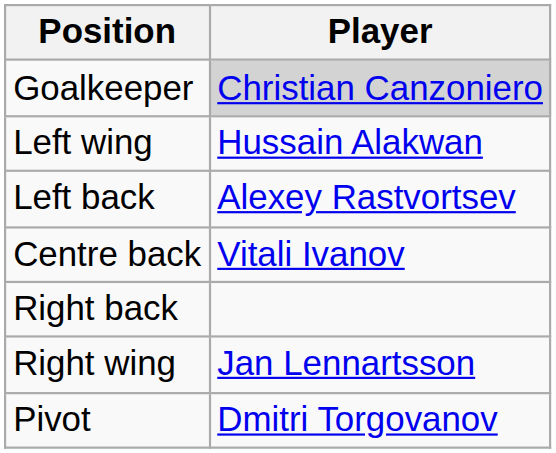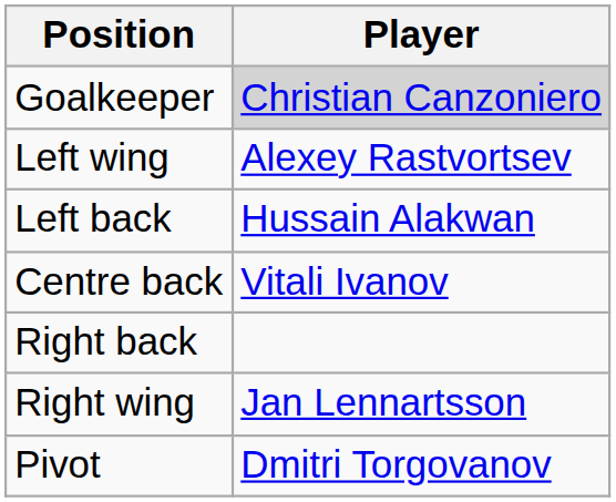Left wing | Player: Hussain Alakwan -> Alexey Rastvortsev
Left back | Player: Alexey Rastvortsev -> Hussain Alakwan
